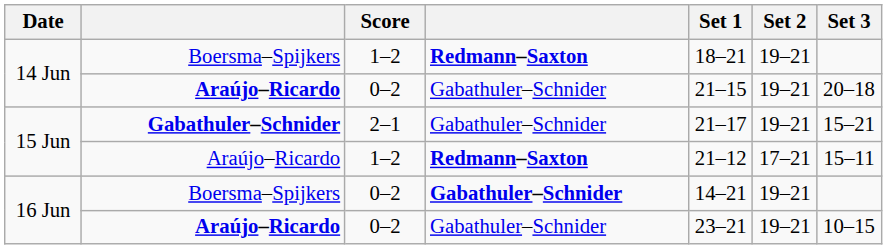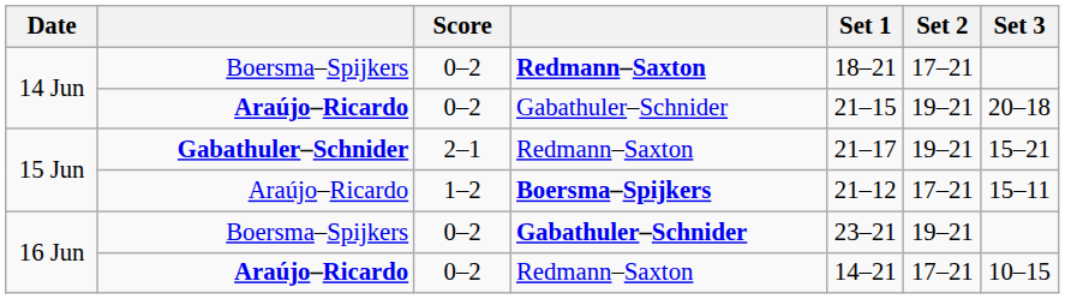14 Jun / Boersma–Spijkers | Score: 1–2 -> 0–2
14 Jun / Boersma–Spijkers | Set 2: 19–21 -> 17–21
15 Jun / Gabathuler–Schnider | column 4: Gabathuler–Schnider -> Redmann–Saxton
15 Jun / Araújo–Ricardo | column 4: Redmann–Saxton -> Boersma–Spijkers
16 Jun / Boersma–Spijkers | Set 1: 14–21 -> 23–21
16 Jun / Araújo–Ricardo | column 4: Gabathuler–Schnider -> Redmann–Saxton
16 Jun / Araújo–Ricardo | Set 1: 23–21 -> 14–21
16 Jun / Araújo–Ricardo | Set 2: 19–21 -> 17–21
